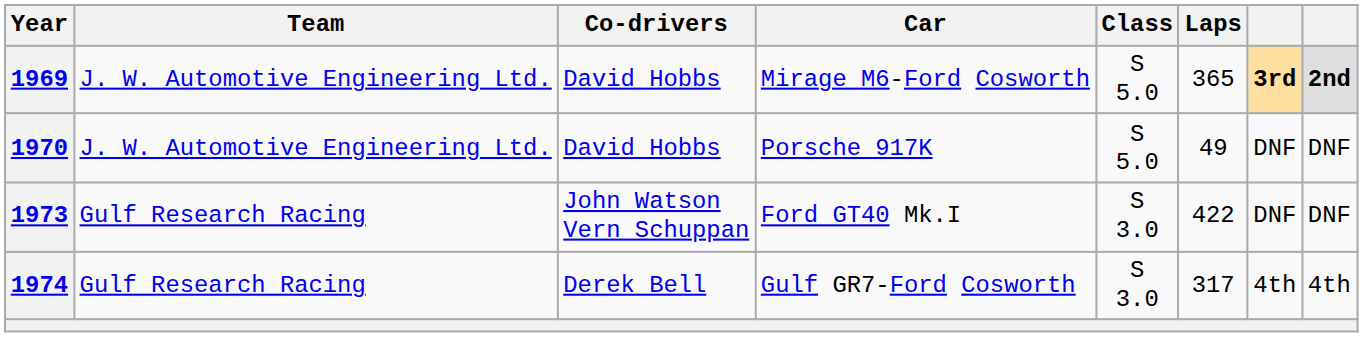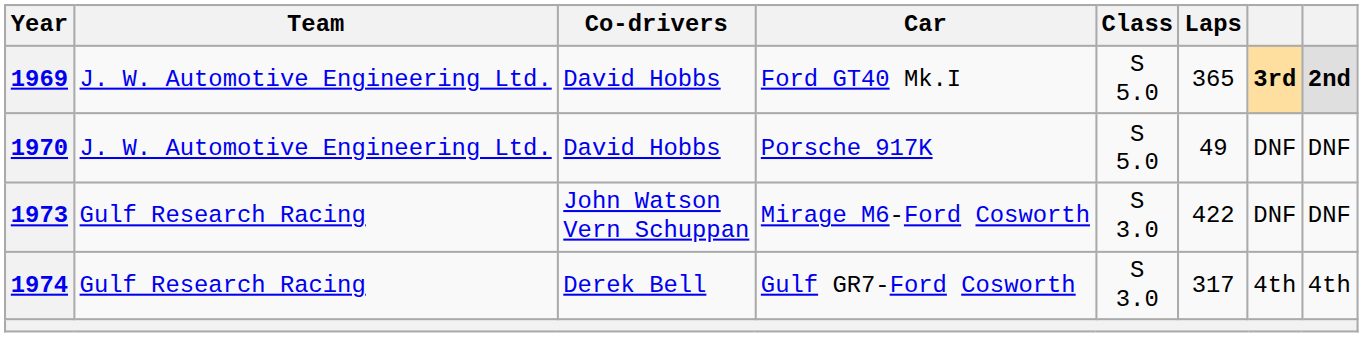1969 | Car: Mirage M6-Ford Cosworth -> Ford GT40 Mk.I
1973 | Car: Ford GT40 Mk.I -> Mirage M6-Ford Cosworth
